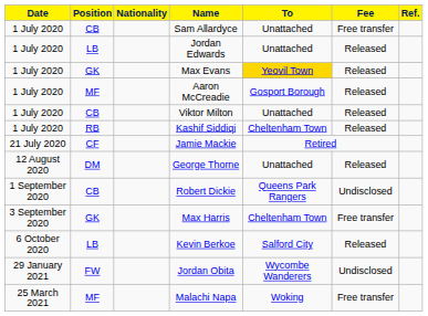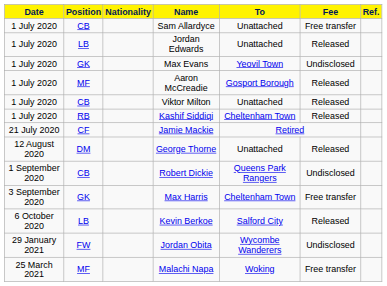Max Evans | To: gold background -> no background
Max Evans | Fee: Released -> Undisclosed
